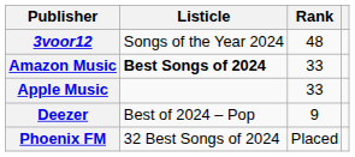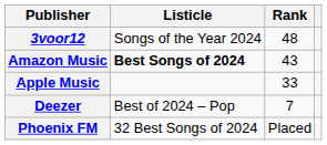Amazon Music | Rank: 33 -> 43
Deezer | Rank: 9 -> 7
